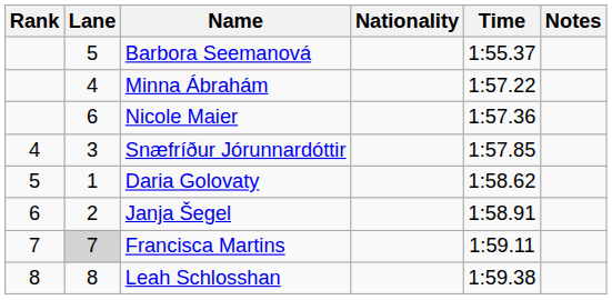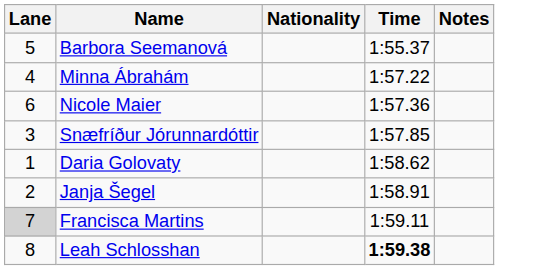- column: Rank | 4 | 5 | 6 | 7 | 8
Leah Schlosshan | Time: normal -> bold
